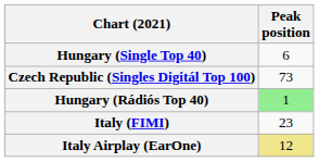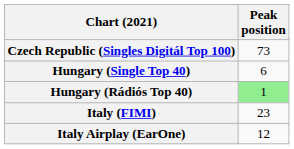rows swapped: Czech Republic (Singles Digitál Top 100) <-> Hungary (Single Top 40)
Italy Airplay (EarOne) | Peak position: khaki background -> no background
